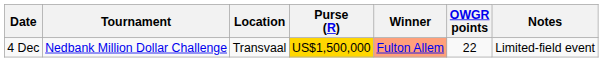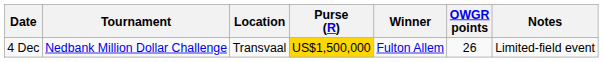4 Dec | Winner: lightsalmon background -> no background
4 Dec | OWGR points: 22 -> 26
